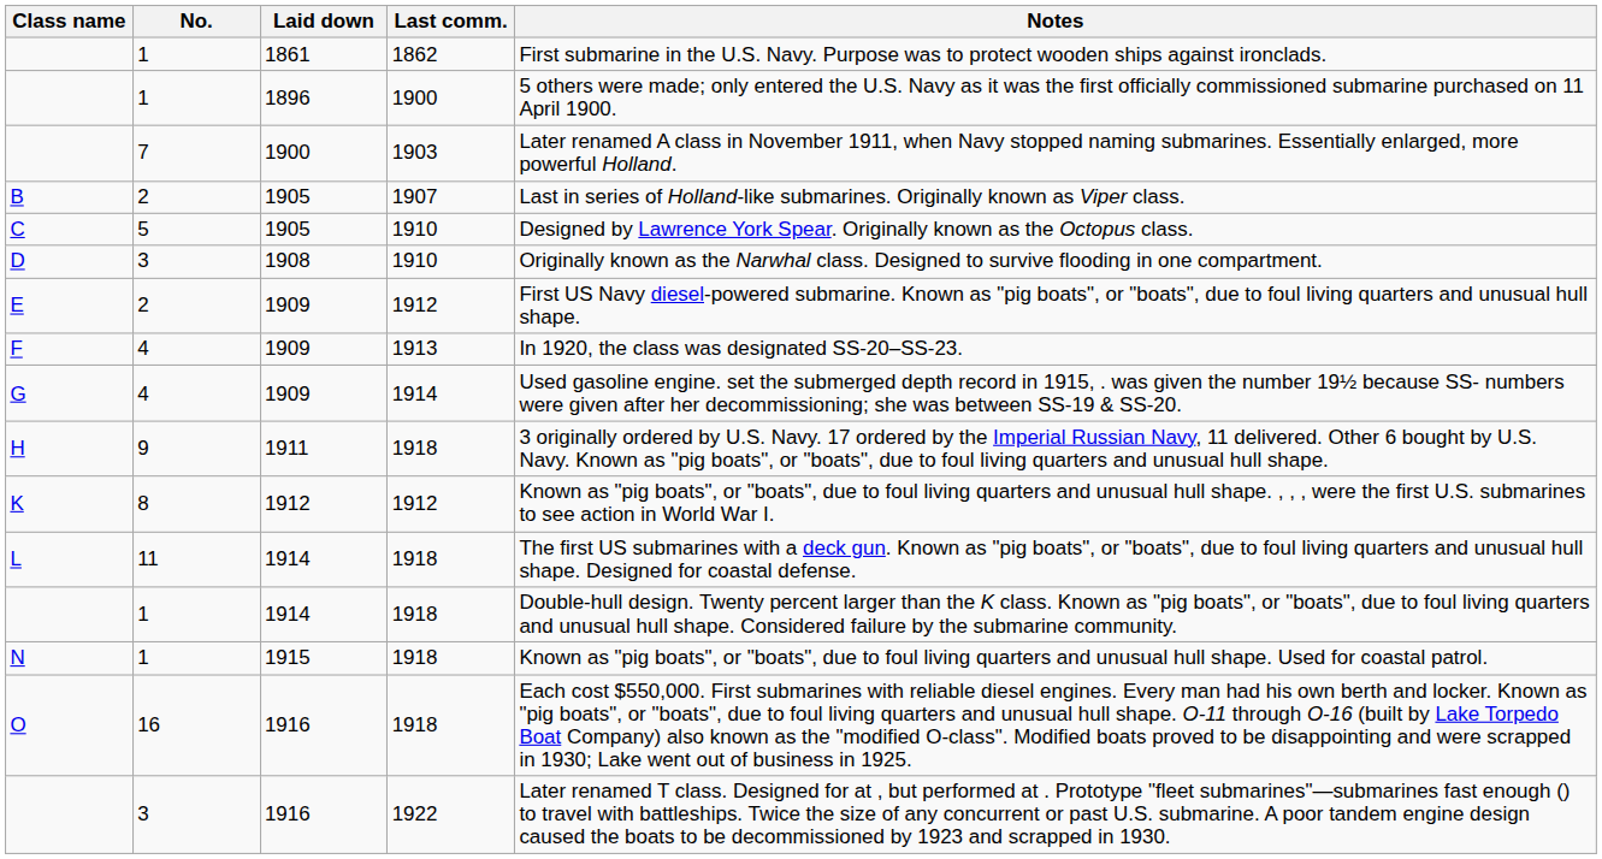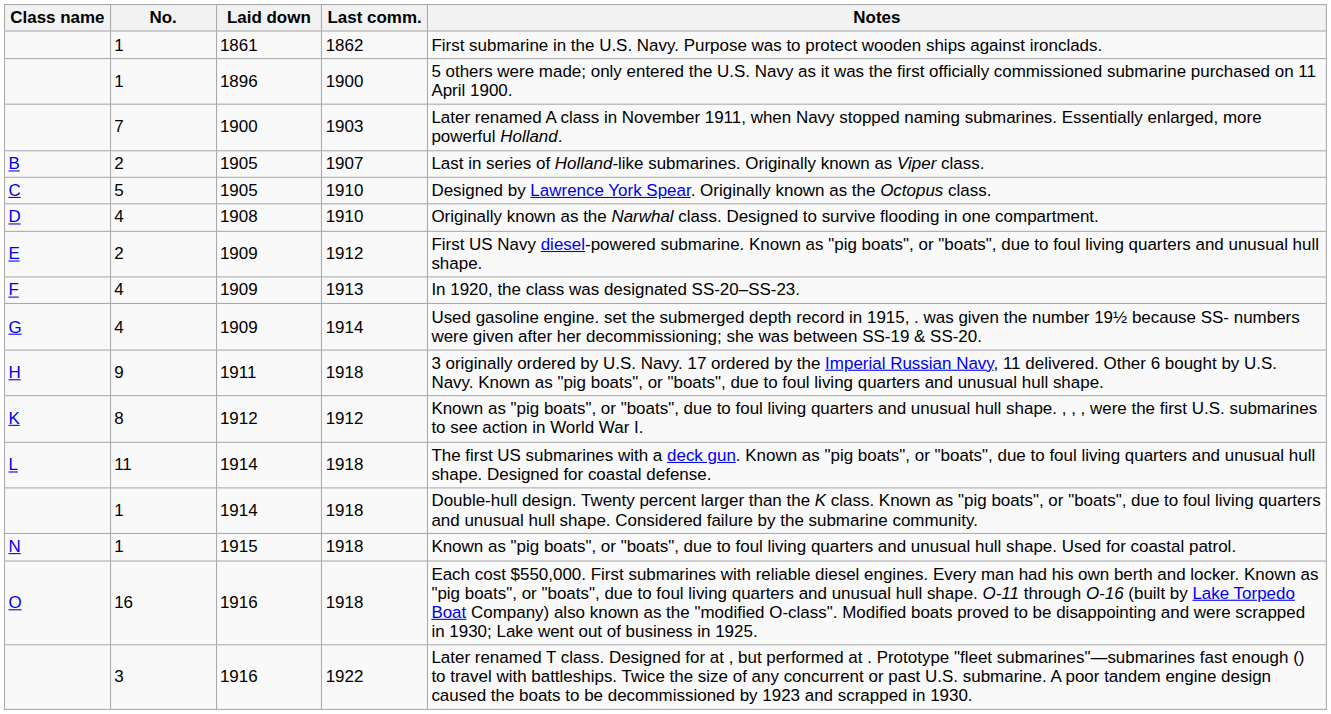D | No.: 3 -> 4
